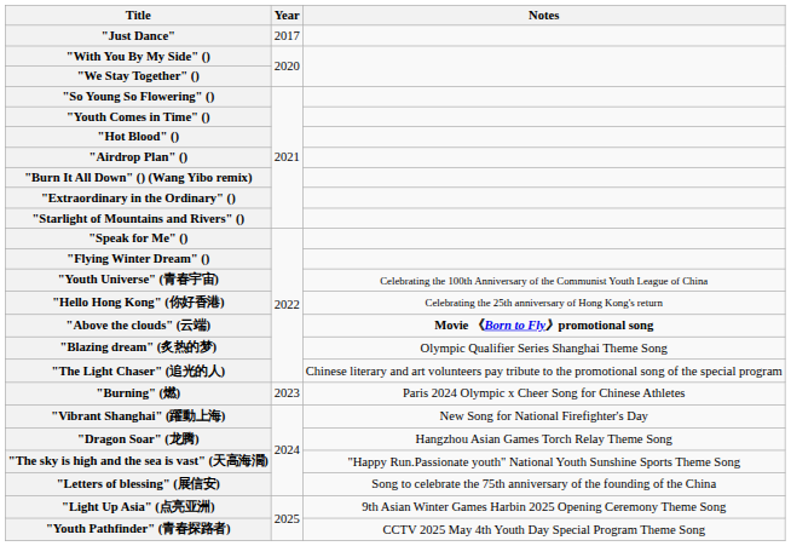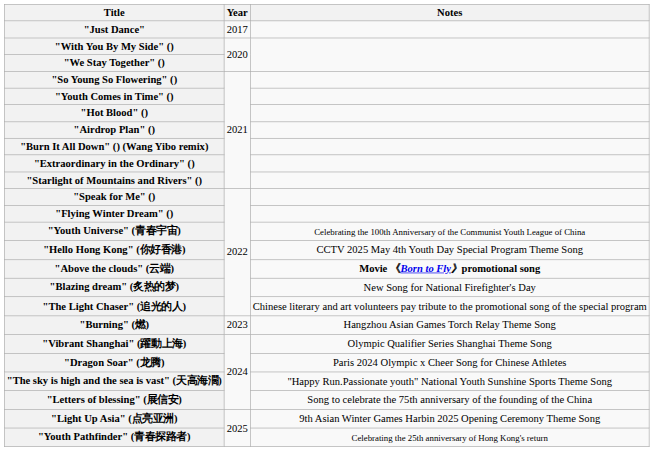"Hello Hong Kong" (你好香港) | Notes: Celebrating the 25th anniversary of Hong Kong's return -> CCTV 2025 May 4th Youth Day Special Program Theme Song
"Blazing dream" (炙热的梦) | Notes: Olympic Qualifier Series Shanghai Theme Song -> New Song for National Firefighter's Day
"Burning" (燃) | Notes: Paris 2024 Olympic x Cheer Song for Chinese Athletes -> Hangzhou Asian Games Torch Relay Theme Song
"Vibrant Shanghai" (躍動上海) | Notes: New Song for National Firefighter's Day -> Olympic Qualifier Series Shanghai Theme Song
"Dragon Soar" (龙腾) | Notes: Hangzhou Asian Games Torch Relay Theme Song -> Paris 2024 Olympic x Cheer Song for Chinese Athletes
"Youth Pathfinder" (青春探路者) | Notes: CCTV 2025 May 4th Youth Day Special Program Theme Song -> Celebrating the 25th anniversary of Hong Kong's return
